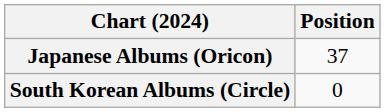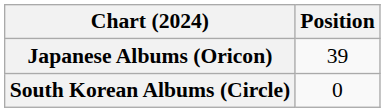Japanese Albums (Oricon) | Position: 37 -> 39
